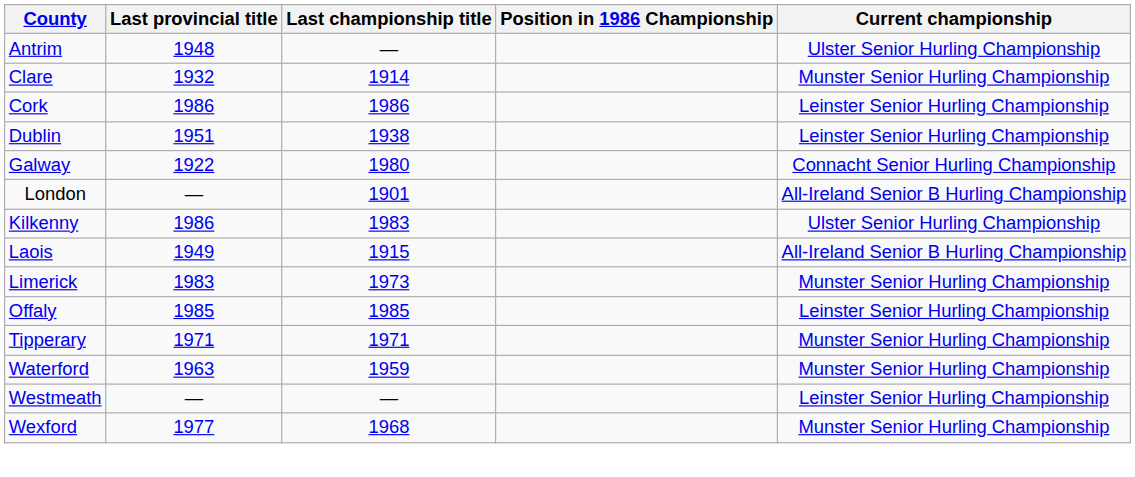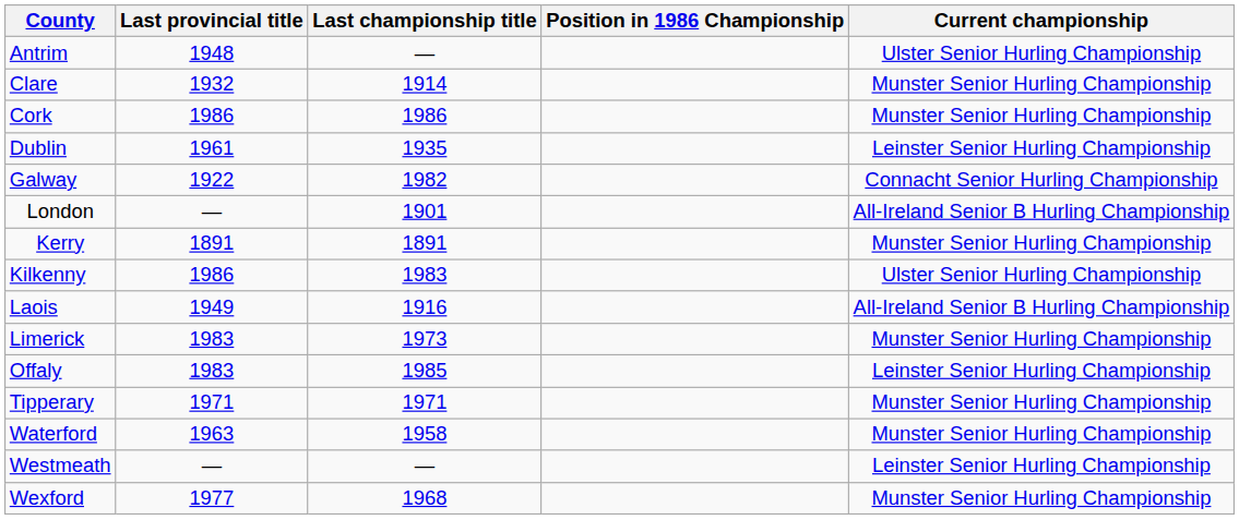Cork | Current championship: Leinster Senior Hurling Championship -> Munster Senior Hurling Championship
Dublin | Last provincial title: 1951 -> 1961
Dublin | Last championship title: 1938 -> 1935
Galway | Last championship title: 1980 -> 1982
+ row: Kerry | 1891 | 1891 | Munster Senior Hurling Championship
Laois | Last championship title: 1915 -> 1916
Offaly | Last provincial title: 1985 -> 1983
Waterford | Last championship title: 1959 -> 1958
